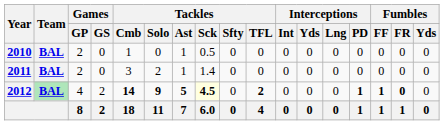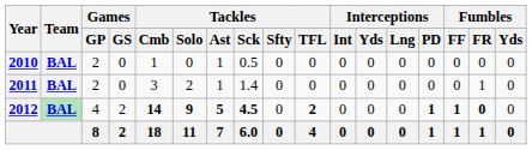2011 | Fumbles / FR: 0 -> 1
2012 | Tackles / Sck: lightyellow background -> no background
